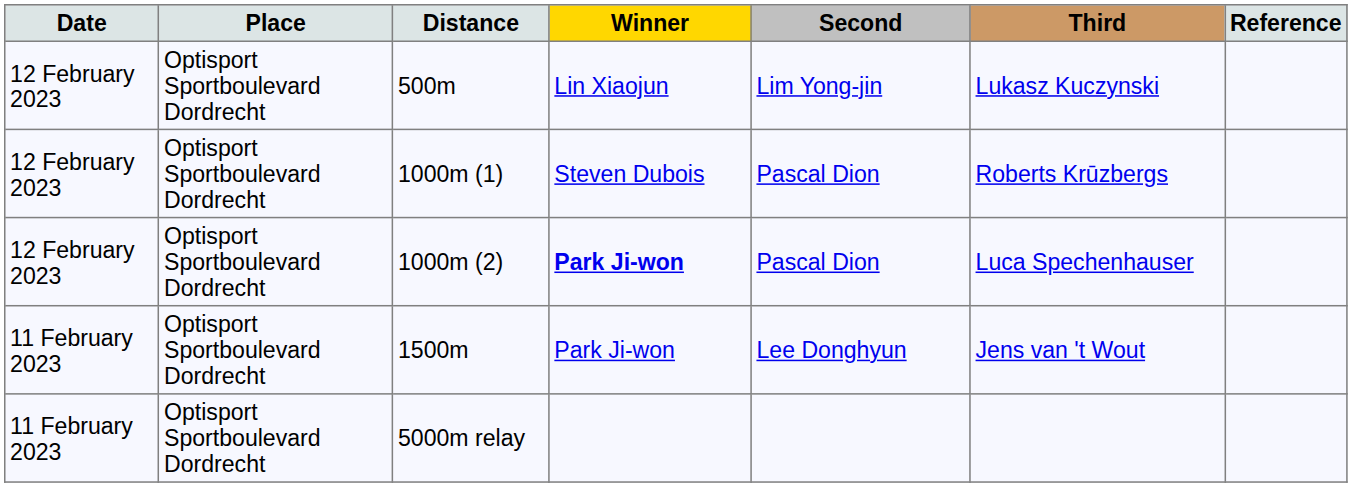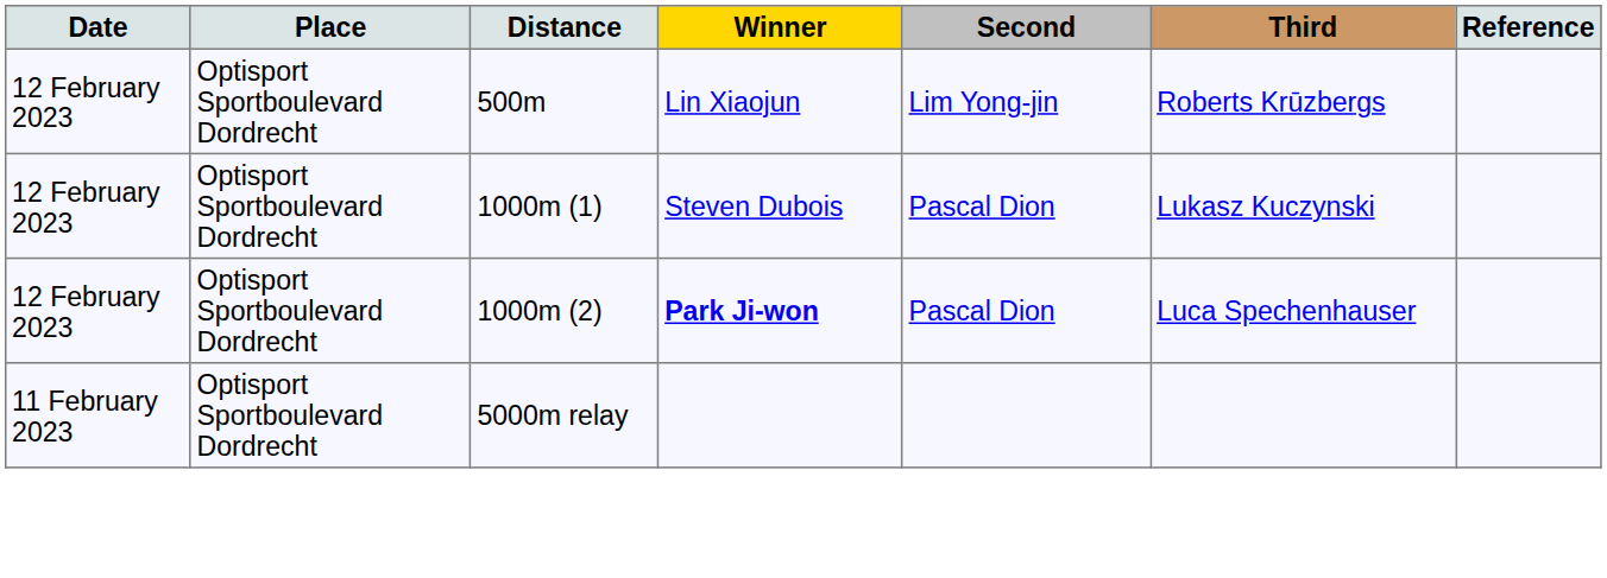500m | Third: Lukasz Kuczynski -> Roberts Krūzbergs
1000m (1) | Third: Roberts Krūzbergs -> Lukasz Kuczynski
- row: 11 February 2023 | Optisport Sportboulevard Dordrecht | 1500m | Park Ji-won | Lee Donghyun | Jens van 't Wout
